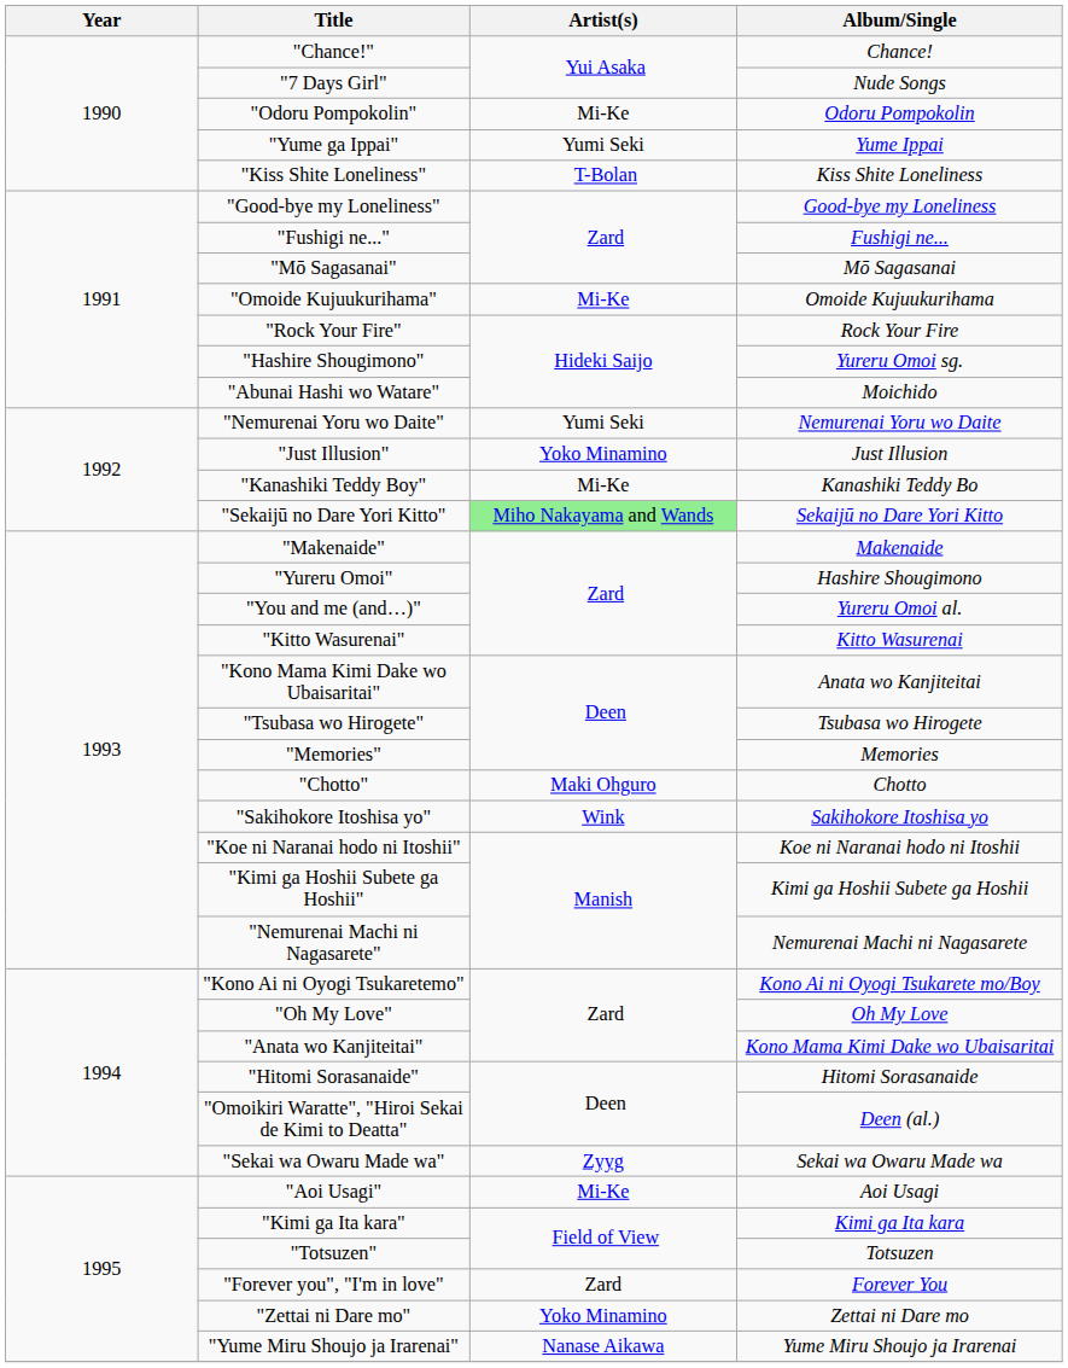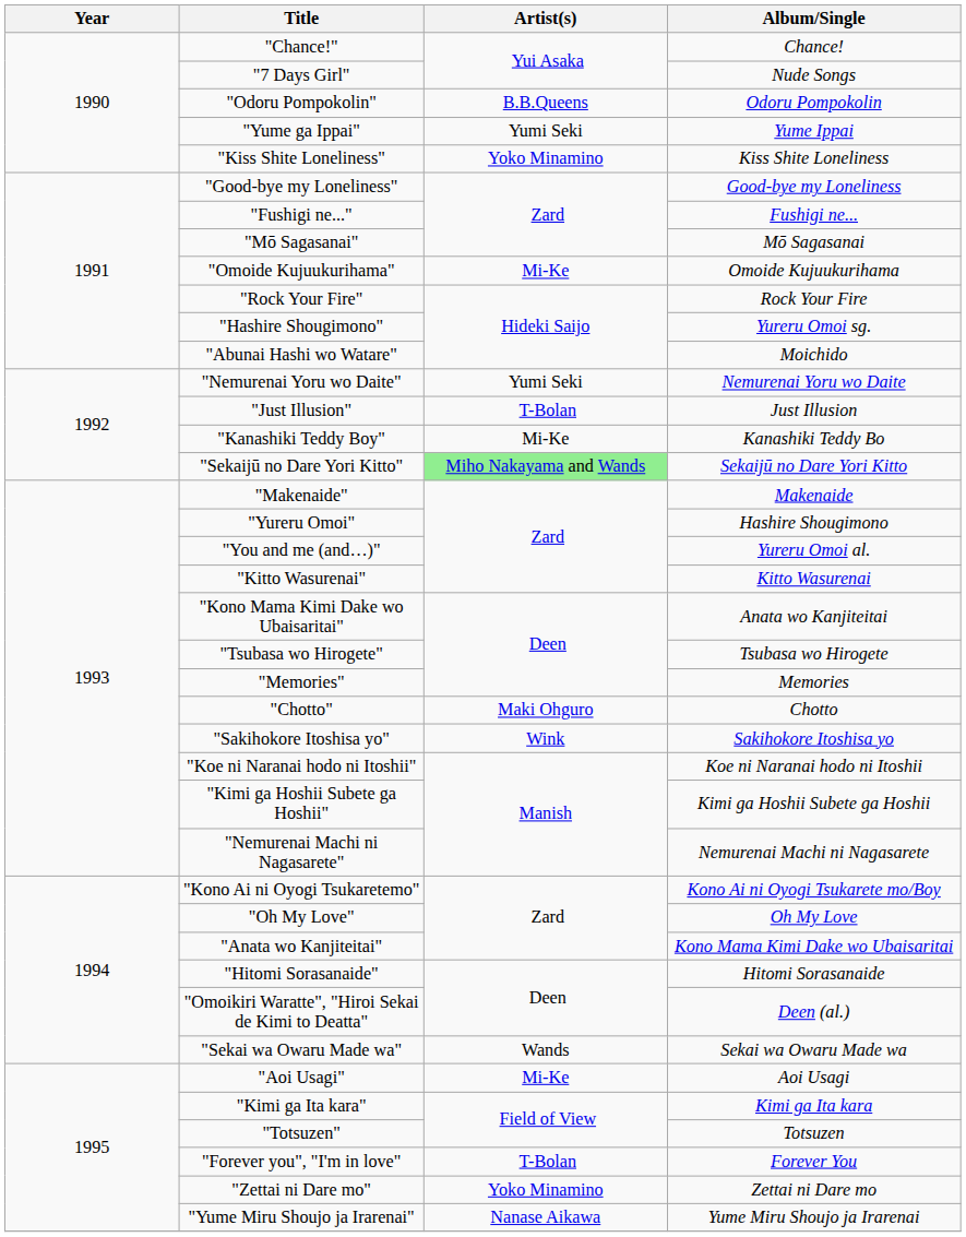"Odoru Pompokolin" | Artist(s): Mi-Ke -> B.B.Queens
"Kiss Shite Loneliness" | Artist(s): T-Bolan -> Yoko Minamino
"Just Illusion" | Artist(s): Yoko Minamino -> T-Bolan
"Sekai wa Owaru Made wa" | Artist(s): Zyyg -> Wands
"Forever you", "I'm in love" | Artist(s): Zard -> T-Bolan
